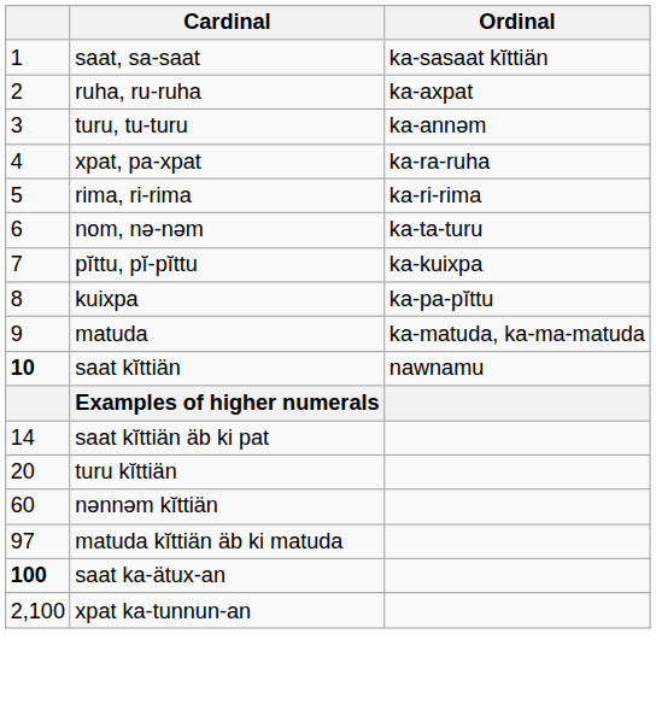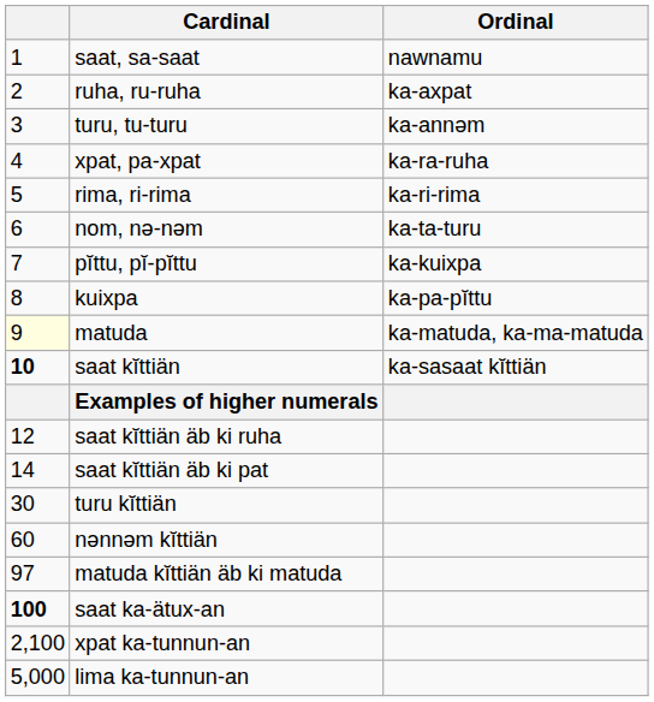saat, sa-saat | Ordinal: ka-sasaat kĭttiän -> nawnamu
matuda | column 1: no background -> lightyellow background
saat kĭttiän | Ordinal: nawnamu -> ka-sasaat kĭttiän
+ row: 12 | saat kĭttiän äb ki ruha
turu kĭttiän | column 1: 20 -> 30
+ row: 5,000 | lima ka-tunnun-an
